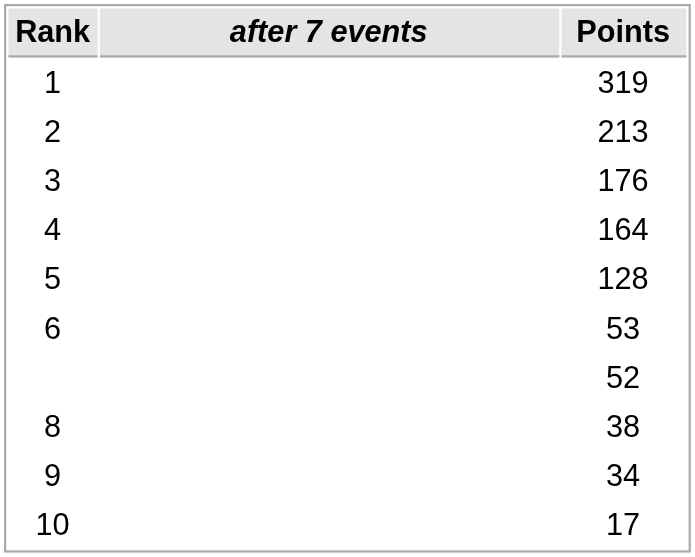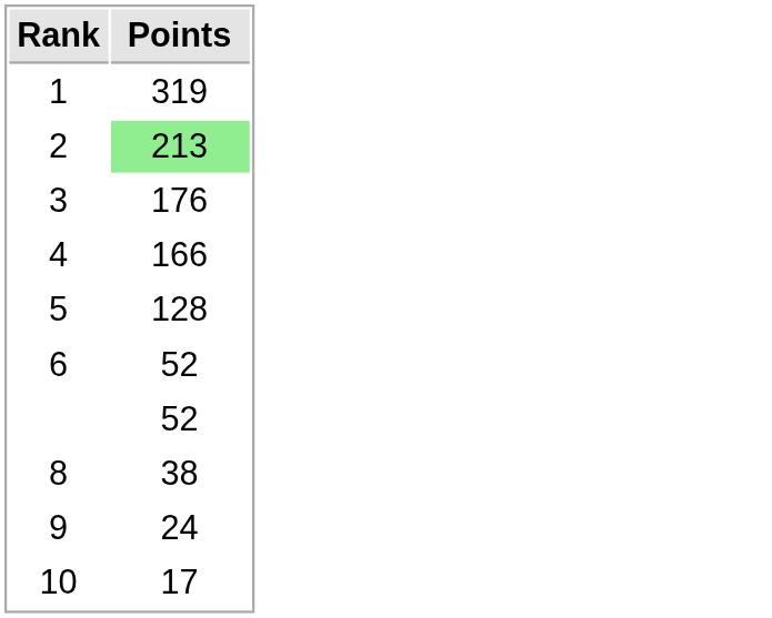- column: after 7 events
2 | Points: no background -> lightgreen background
4 | Points: 164 -> 166
6 | Points: 53 -> 52
9 | Points: 34 -> 24
